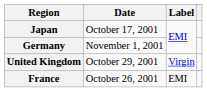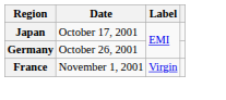Germany | Date: November 1, 2001 -> October 26, 2001
- row: United Kingdom | October 29, 2001 | Virgin
France | Date: October 26, 2001 -> November 1, 2001
France | Label: EMI -> Virgin
